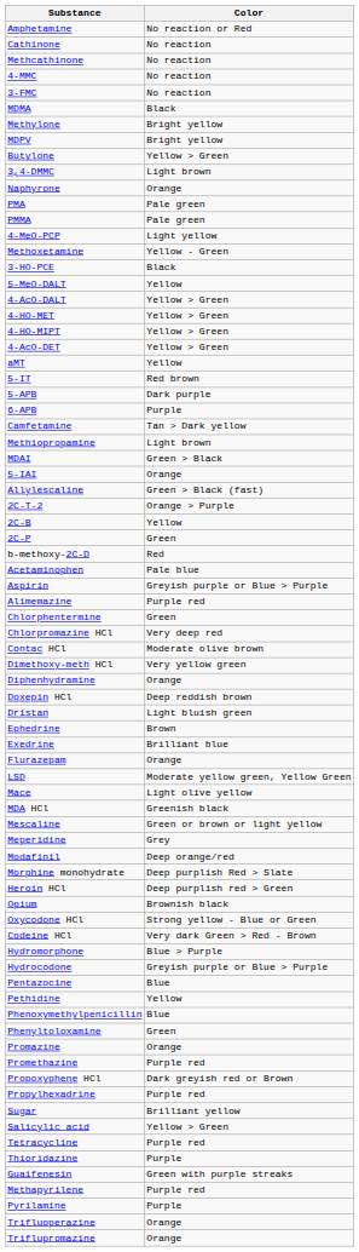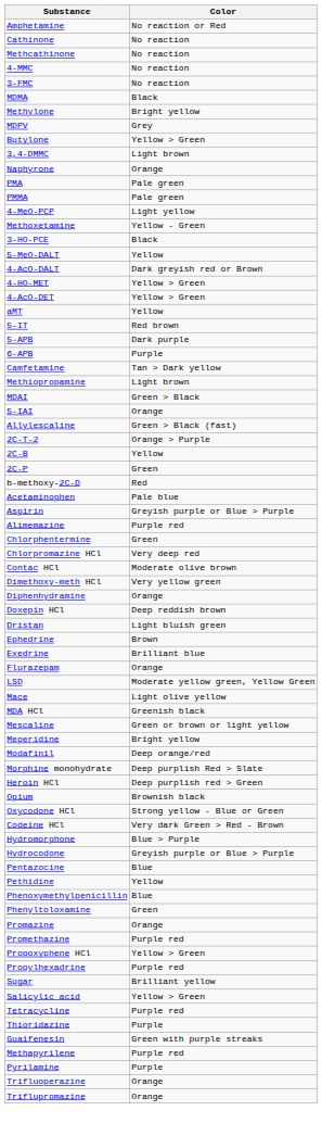MDPV | Color: Bright yellow -> Grey
4-AcO-DALT | Color: Yellow > Green -> Dark greyish red or Brown
- row: 4-HO-MIPT | Yellow > Green
Meperidine | Color: Grey -> Bright yellow
Propoxyphene HCl | Color: Dark greyish red or Brown -> Yellow > Green
